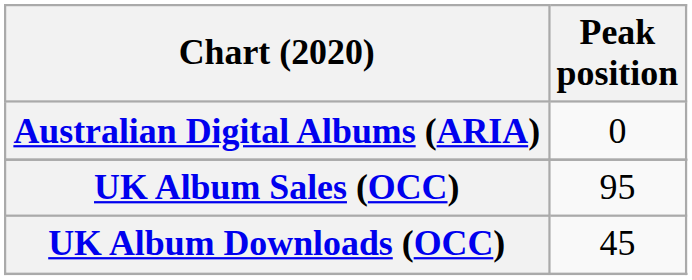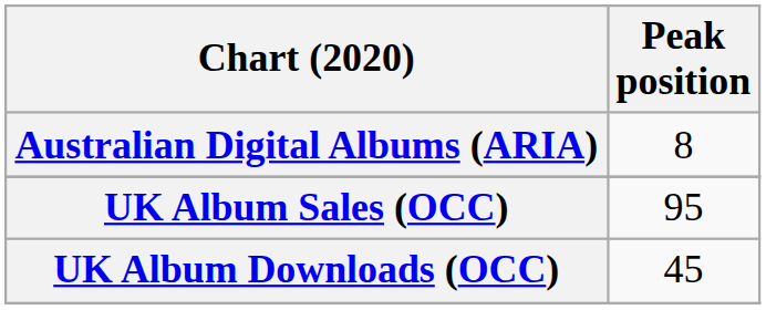Australian Digital Albums (ARIA) | Peak position: 0 -> 8
